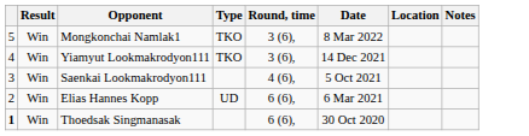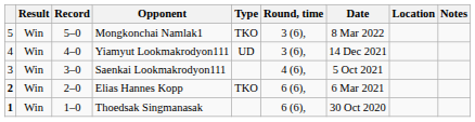+ column: Record | 5–0 | 4–0 | 3–0 | 2–0 | 1–0
Yiamyut Lookmakrodyon111 | Type: TKO -> UD
Elias Hannes Kopp | column 1: normal -> bold
Elias Hannes Kopp | Type: UD -> TKO
